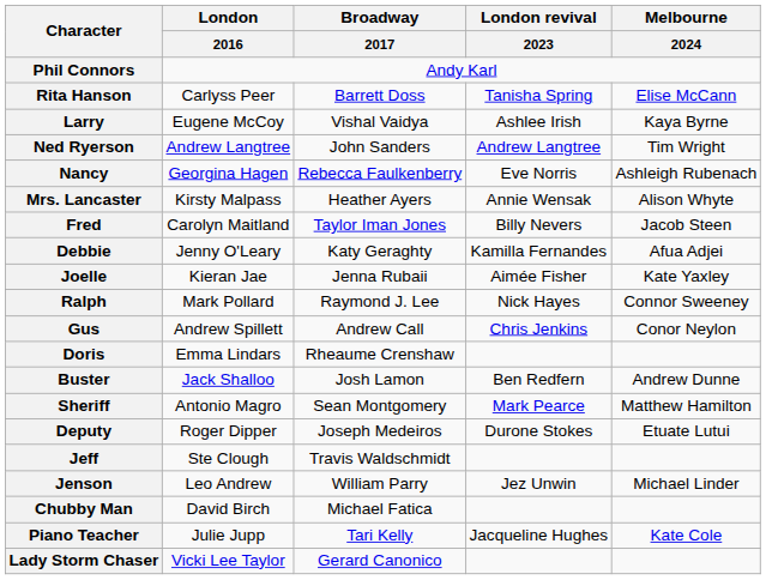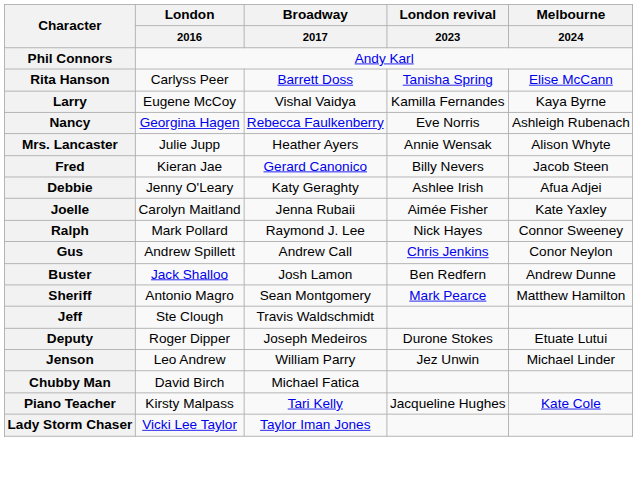Larry | London revival / 2023: Ashlee Irish -> Kamilla Fernandes
- row: Ned Ryerson | Andrew Langtree | John Sanders | Andrew Langtree | Tim Wright
Mrs. Lancaster | London / 2016: Kirsty Malpass -> Julie Jupp
Fred | London / 2016: Carolyn Maitland -> Kieran Jae
Fred | Broadway / 2017: Taylor Iman Jones -> Gerard Canonico
Debbie | London revival / 2023: Kamilla Fernandes -> Ashlee Irish
Joelle | London / 2016: Kieran Jae -> Carolyn Maitland
- row: Doris | Emma Lindars | Rheaume Crenshaw
rows swapped: Deputy <-> Jeff
Piano Teacher | London / 2016: Julie Jupp -> Kirsty Malpass
Lady Storm Chaser | Broadway / 2017: Gerard Canonico -> Taylor Iman Jones
